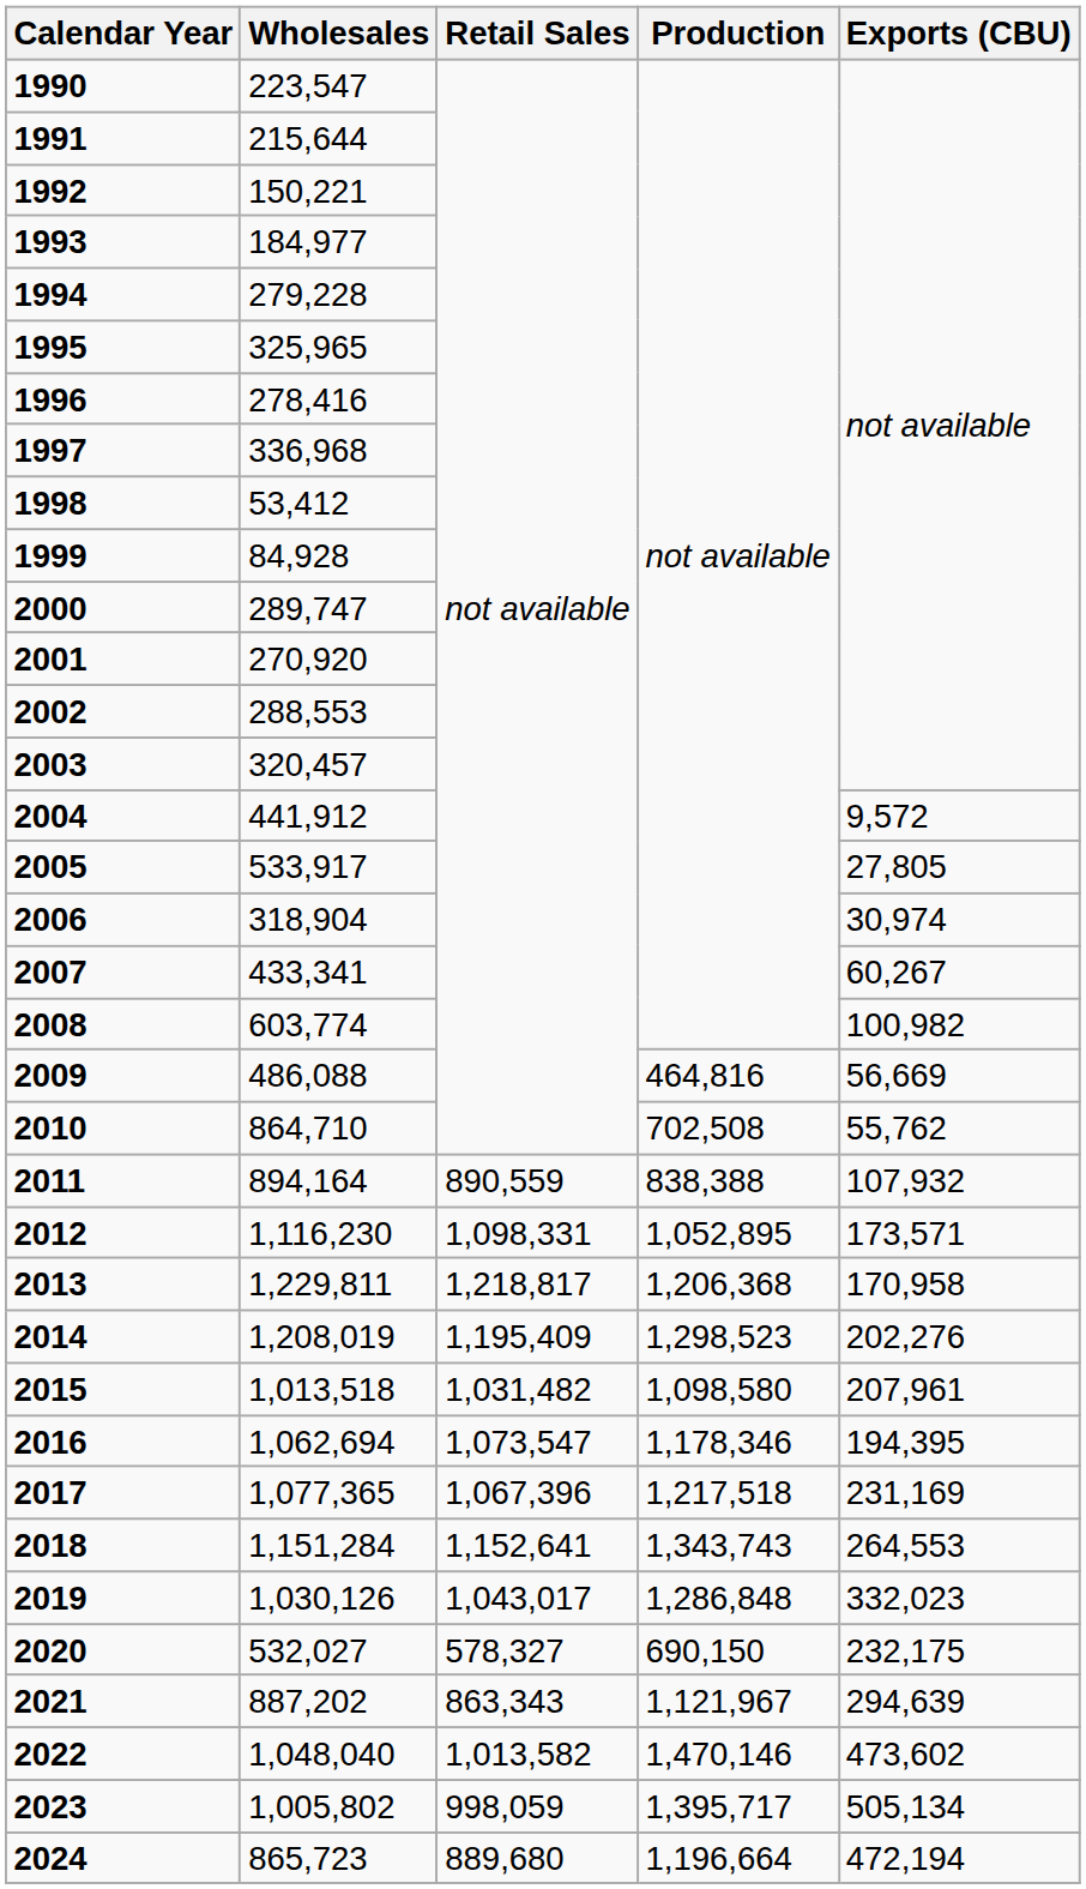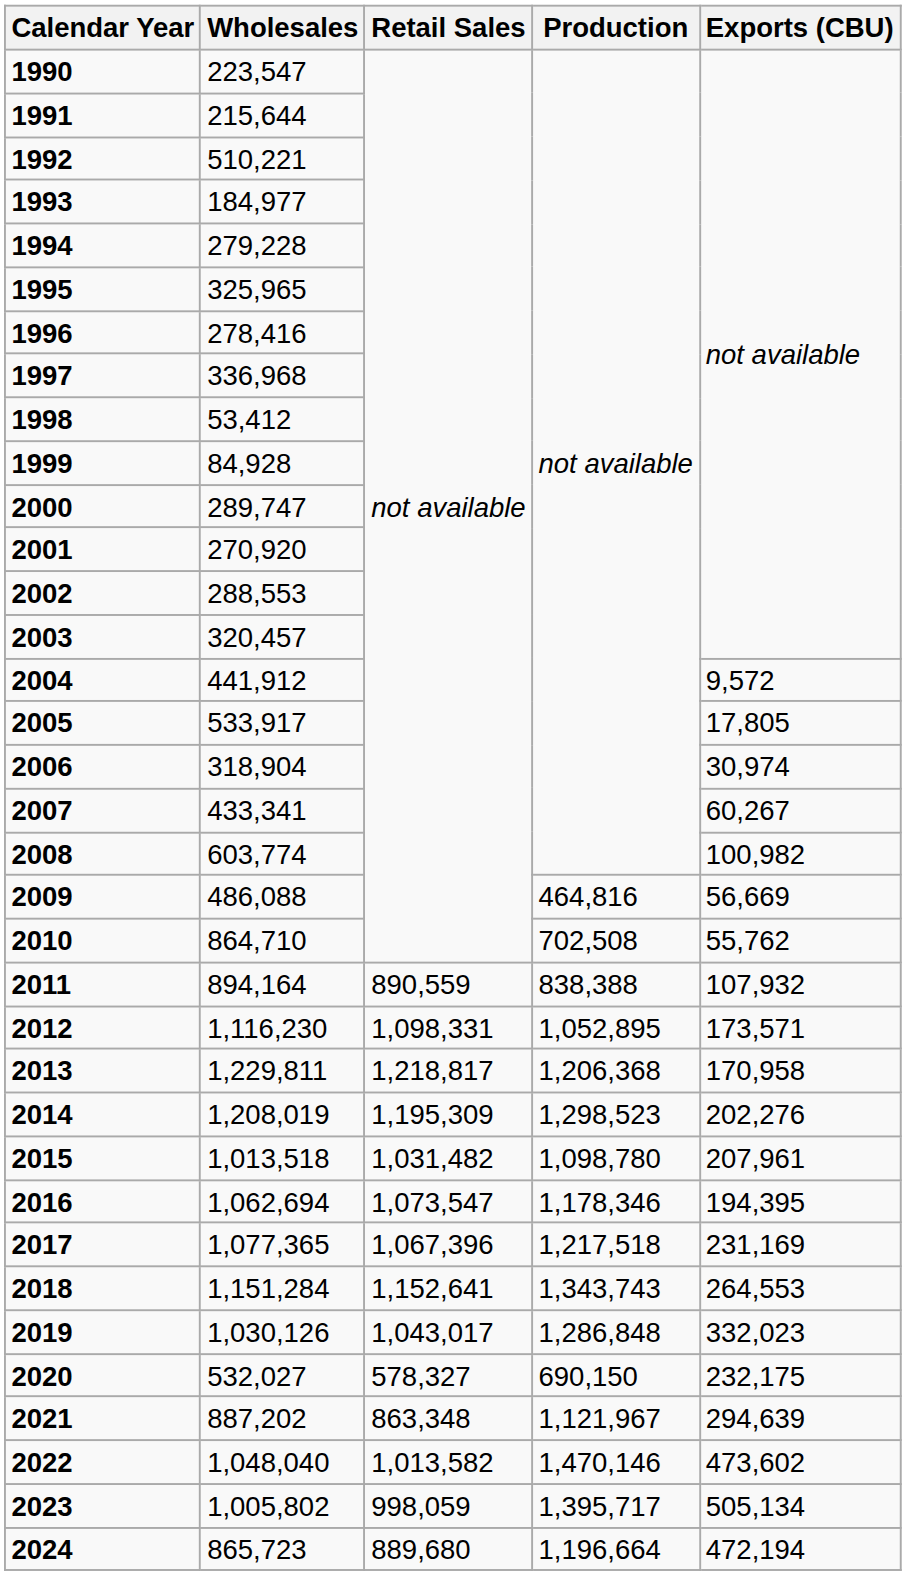1992 | Wholesales: 150,221 -> 510,221
2005 | Exports (CBU): 27,805 -> 17,805
2014 | Retail Sales: 1,195,409 -> 1,195,309
2015 | Production: 1,098,580 -> 1,098,780
2021 | Retail Sales: 863,343 -> 863,348
